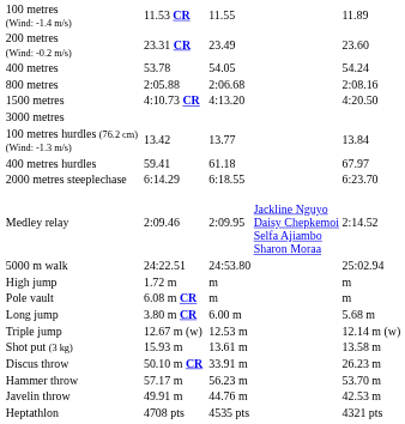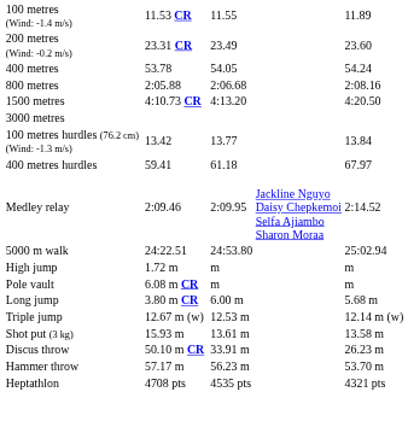- row: 2000 metres steeplechase | 6:14.29 | 6:18.55 | 6:23.70
- row: Javelin throw | 49.91 m | 44.76 m | 42.53 m
